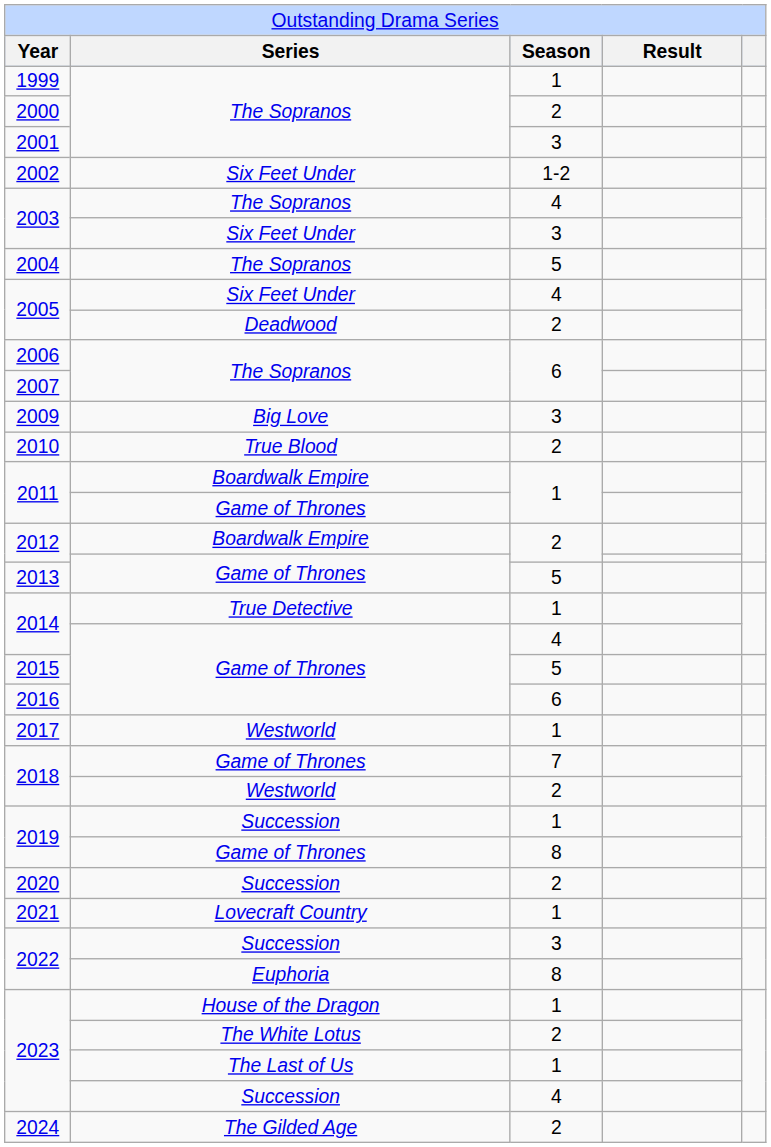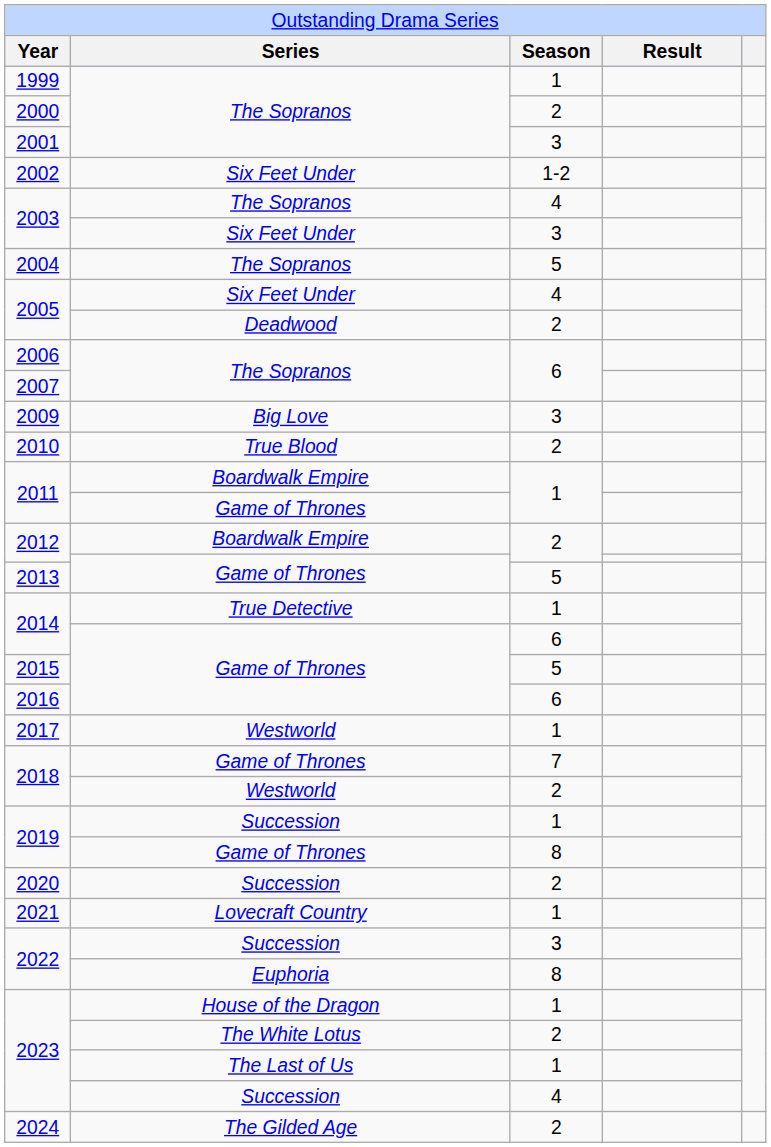2014 / Game of Thrones | column 3: 4 -> 6
